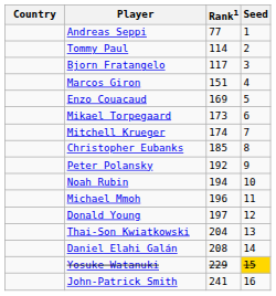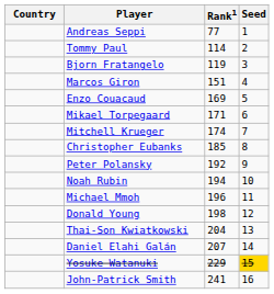Bjorn Fratangelo | Rank1: 117 -> 119
Mikael Torpegaard | Rank1: 173 -> 171
Donald Young | Rank1: 197 -> 198
Daniel Elahi Galán | Rank1: 208 -> 207
